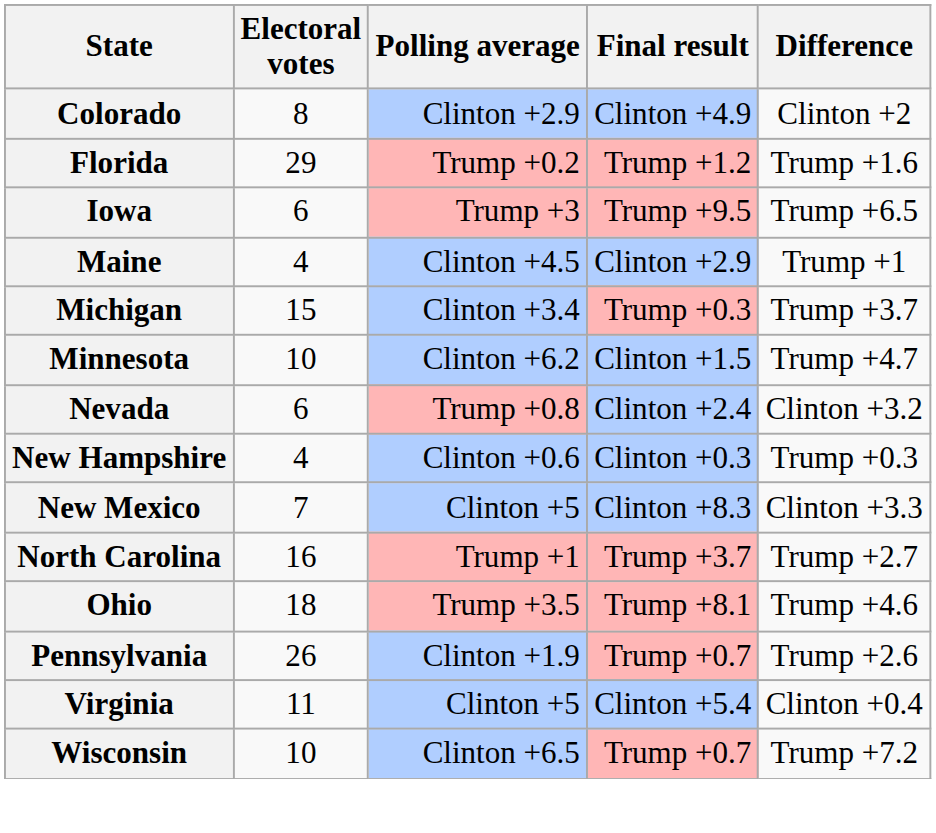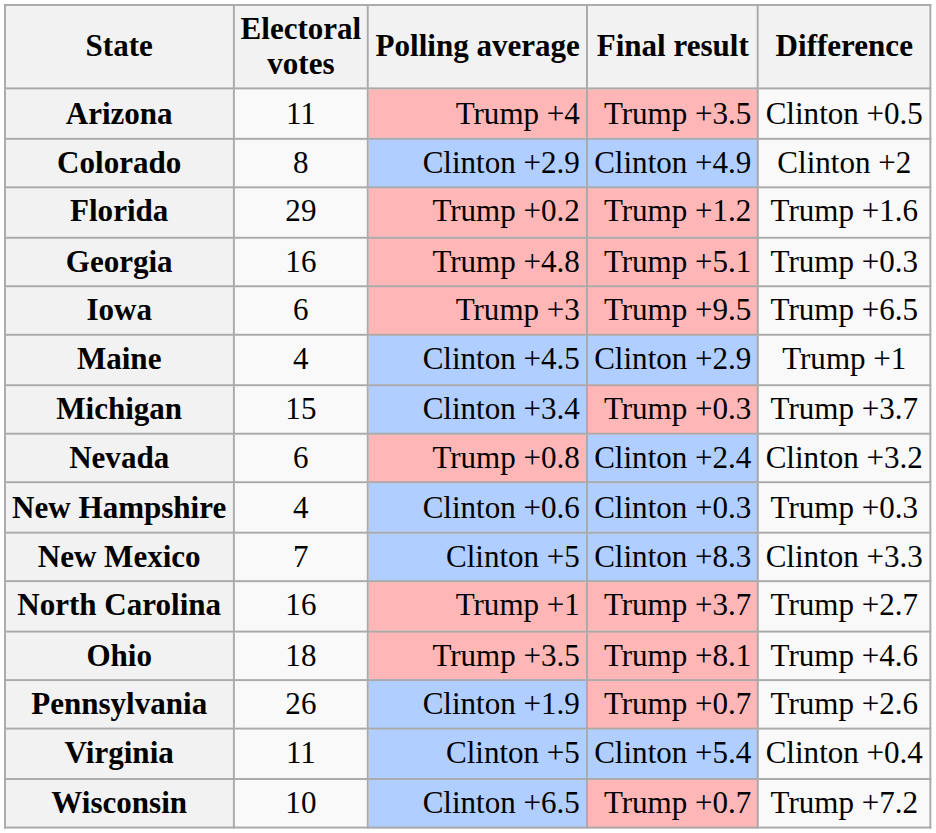+ row: Arizona | 11 | Trump +4 | Trump +3.5 | Clinton +0.5
+ row: Georgia | 16 | Trump +4.8 | Trump +5.1 | Trump +0.3
- row: Minnesota | 10 | Clinton +6.2 | Clinton +1.5 | Trump +4.7
